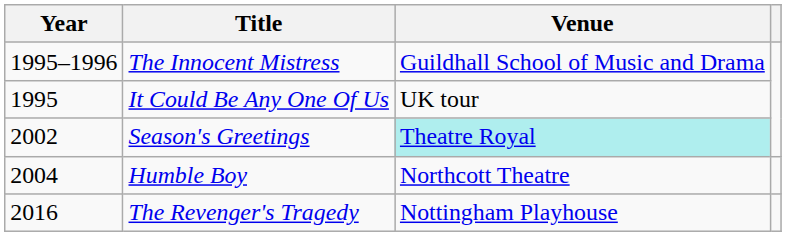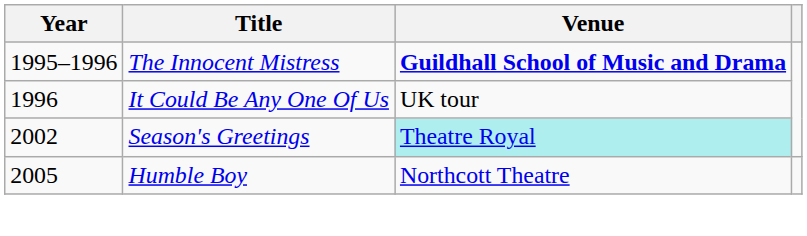The Innocent Mistress | Venue: normal -> bold
It Could Be Any One Of Us | Year: 1995 -> 1996
Humble Boy | Year: 2004 -> 2005
- row: 2016 | The Revenger's Tragedy | Nottingham Playhouse
